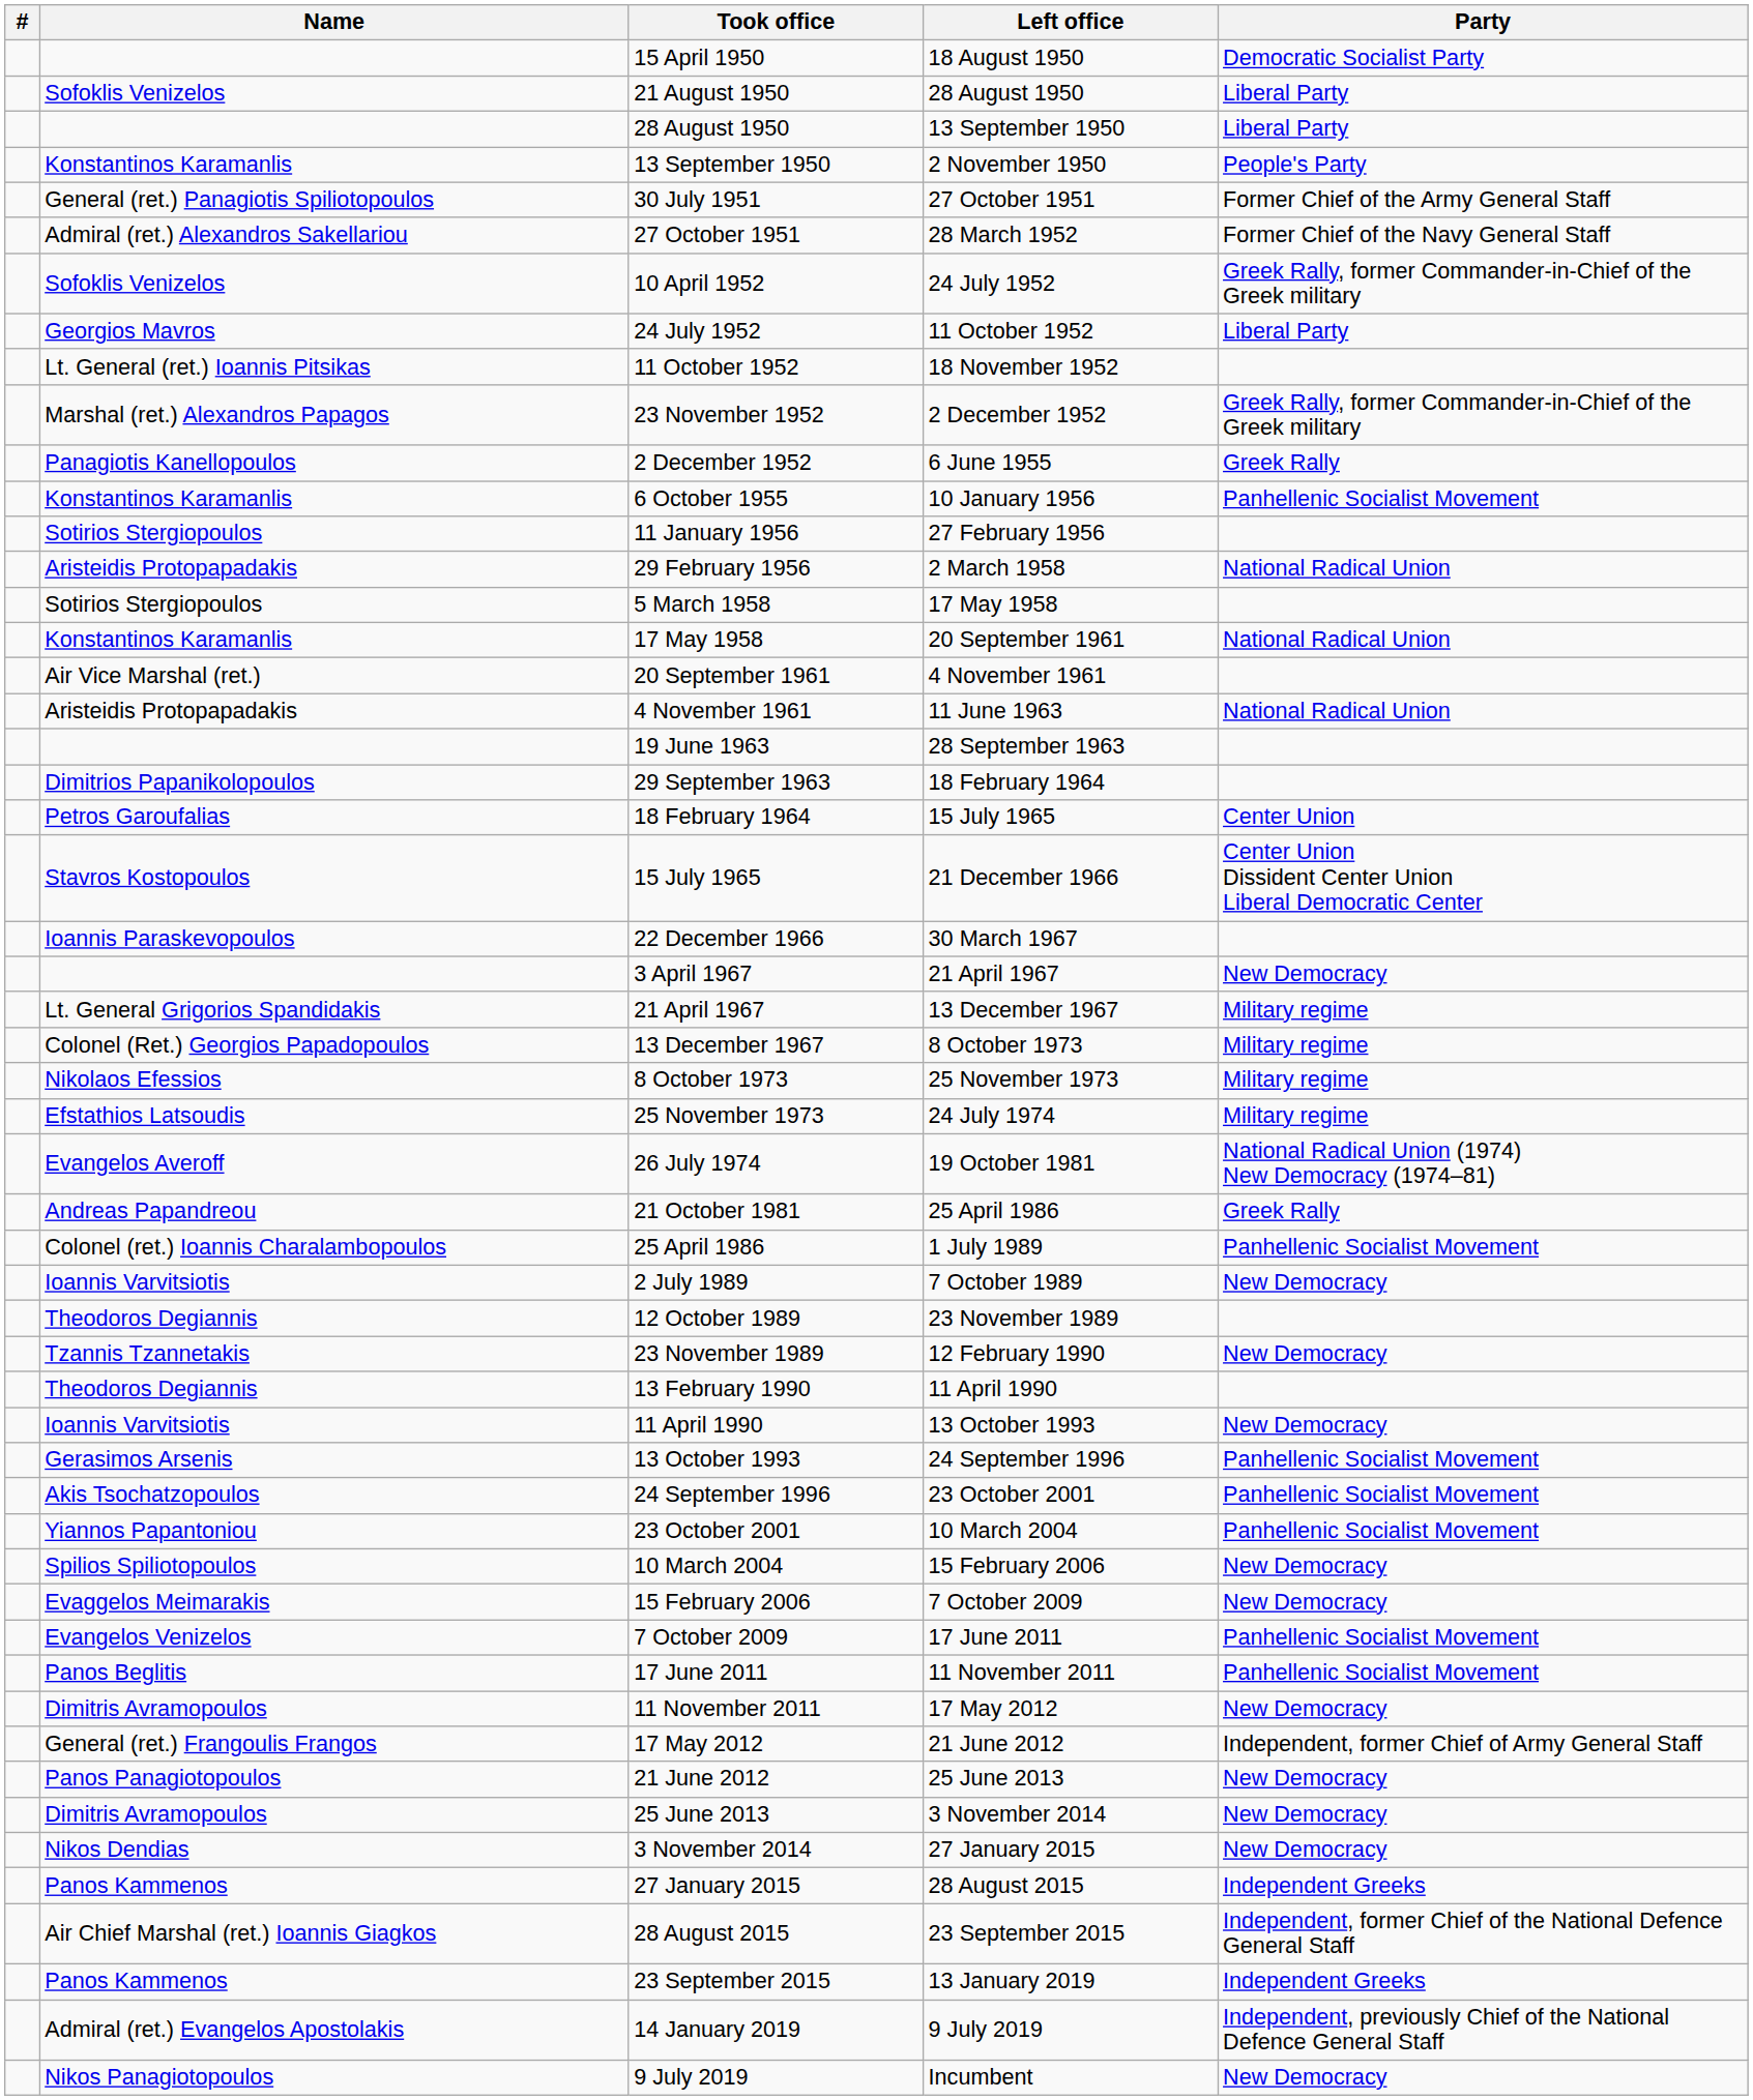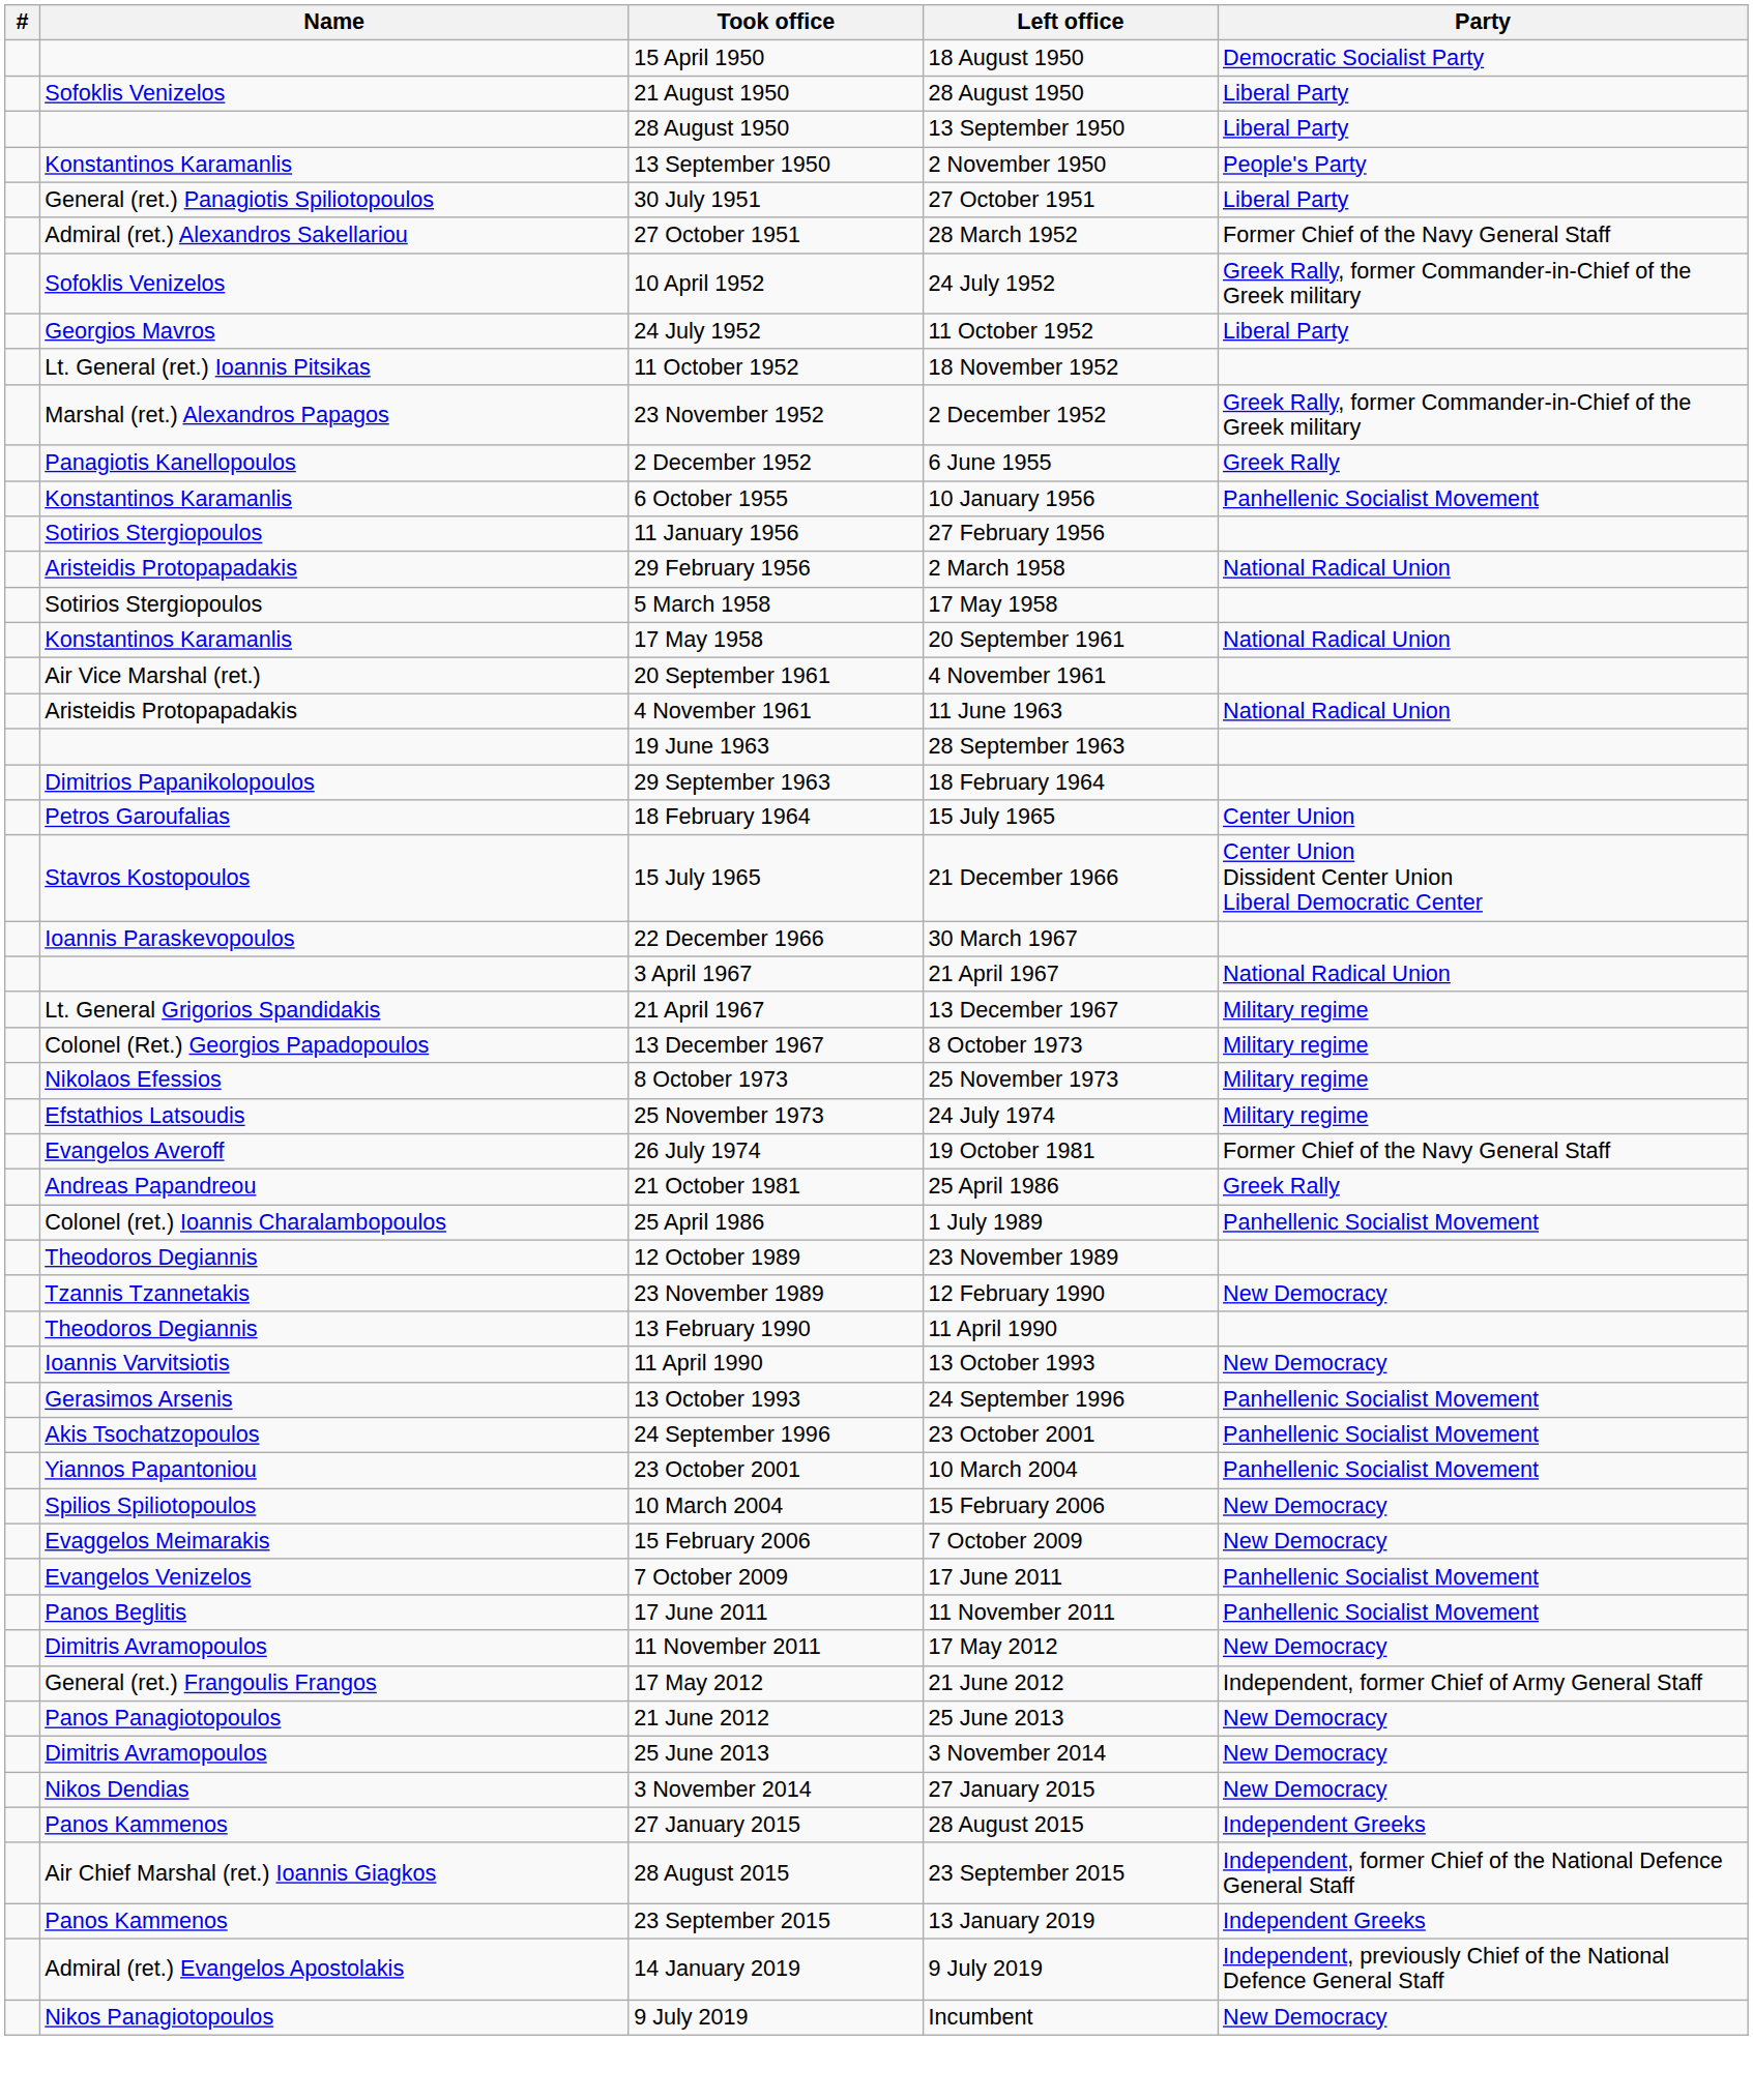30 July 1951 | Party: Former Chief of the Army General Staff -> Liberal Party
3 April 1967 | Party: New Democracy -> National Radical Union
26 July 1974 | Party: National Radical Union (1974) New Democracy (1974–81) -> Former Chief of the Navy General Staff
- row: Ioannis Varvitsiotis | 2 July 1989 | 7 October 1989 | New Democracy
